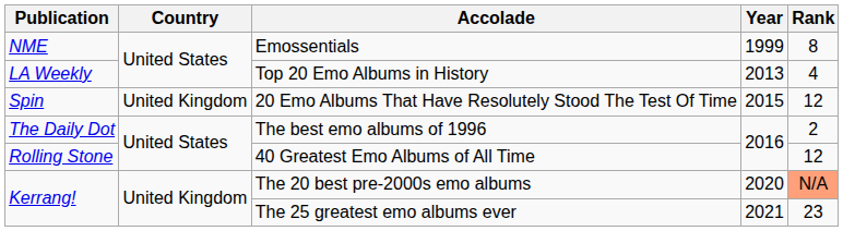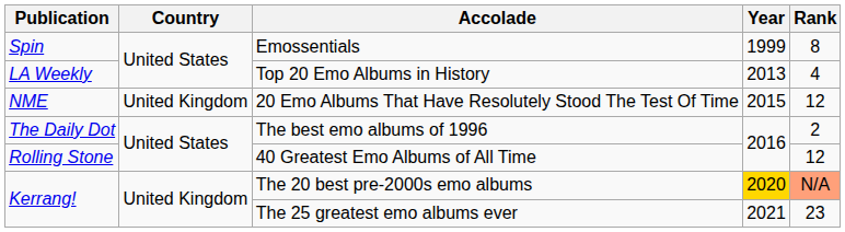Emossentials | Publication: NME -> Spin
20 Emo Albums That Have Resolutely Stood The Test Of Time | Publication: Spin -> NME
The 20 best pre-2000s emo albums | Year: no background -> gold background
